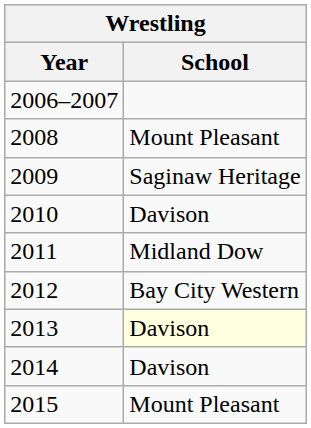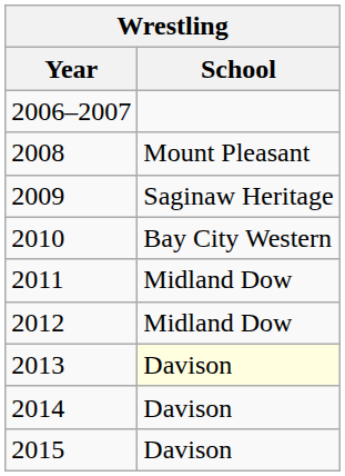2010 | School: Davison -> Bay City Western
2012 | School: Bay City Western -> Midland Dow
2015 | School: Mount Pleasant -> Davison
